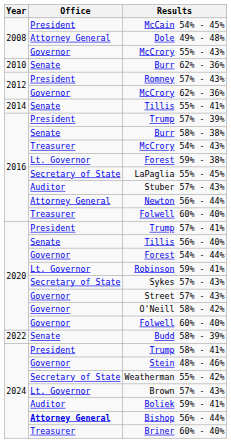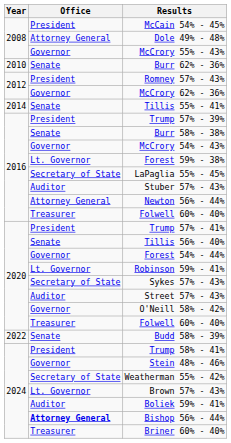McCrory 54% - 43% | Office: Treasurer -> Governor
Street 57% - 43% | Office: Governor -> Auditor
2020 / Folwell 60% - 40% | Office: Governor -> Treasurer
